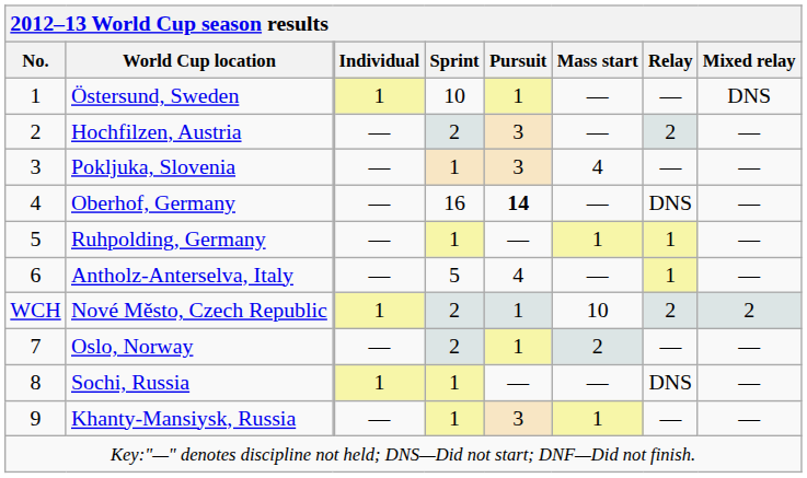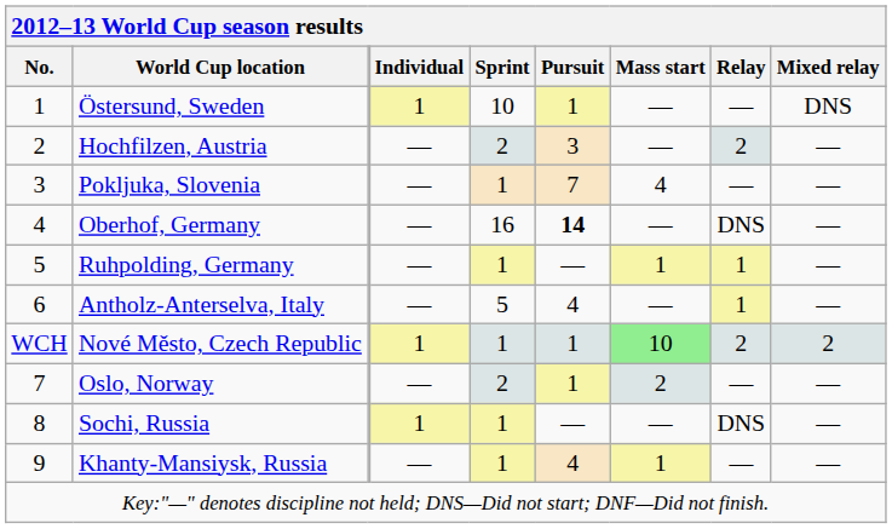Pokljuka, Slovenia | Pursuit: 3 -> 7
Nové Město, Czech Republic | Sprint: 2 -> 1
Nové Město, Czech Republic | Mass start: no background -> lightgreen background
Khanty-Mansiysk, Russia | Pursuit: 3 -> 4
